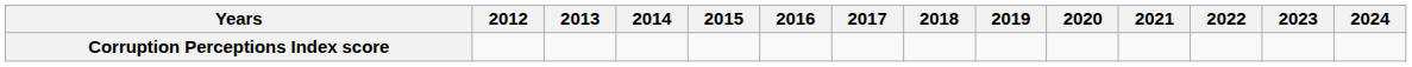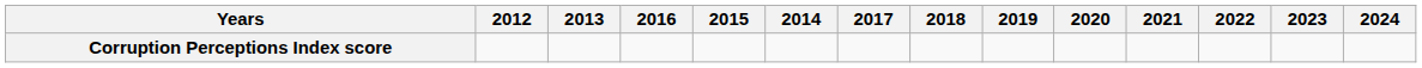columns swapped: 2014 <-> 2016
